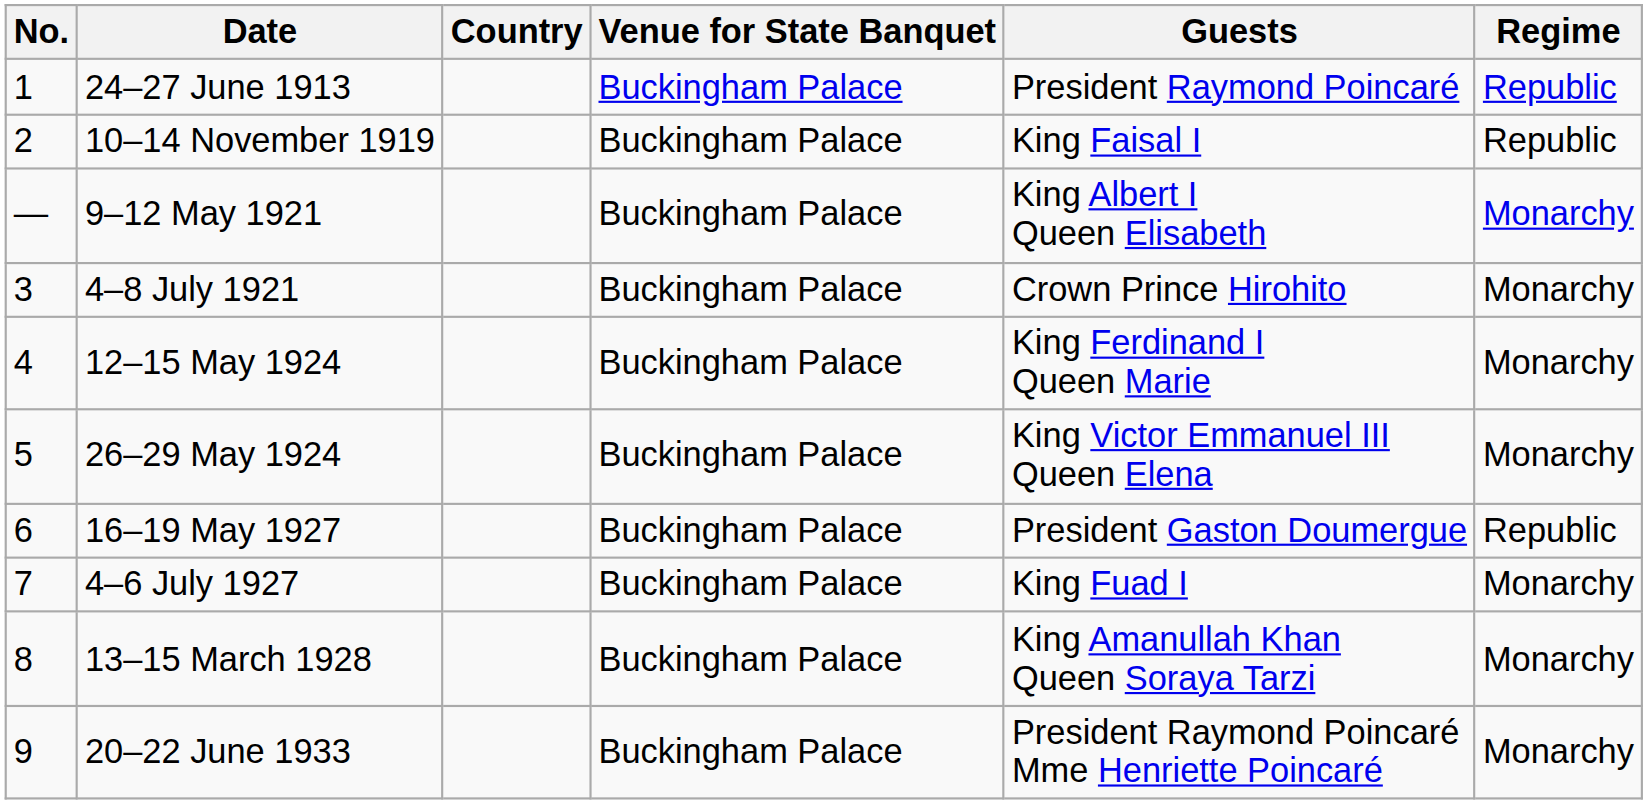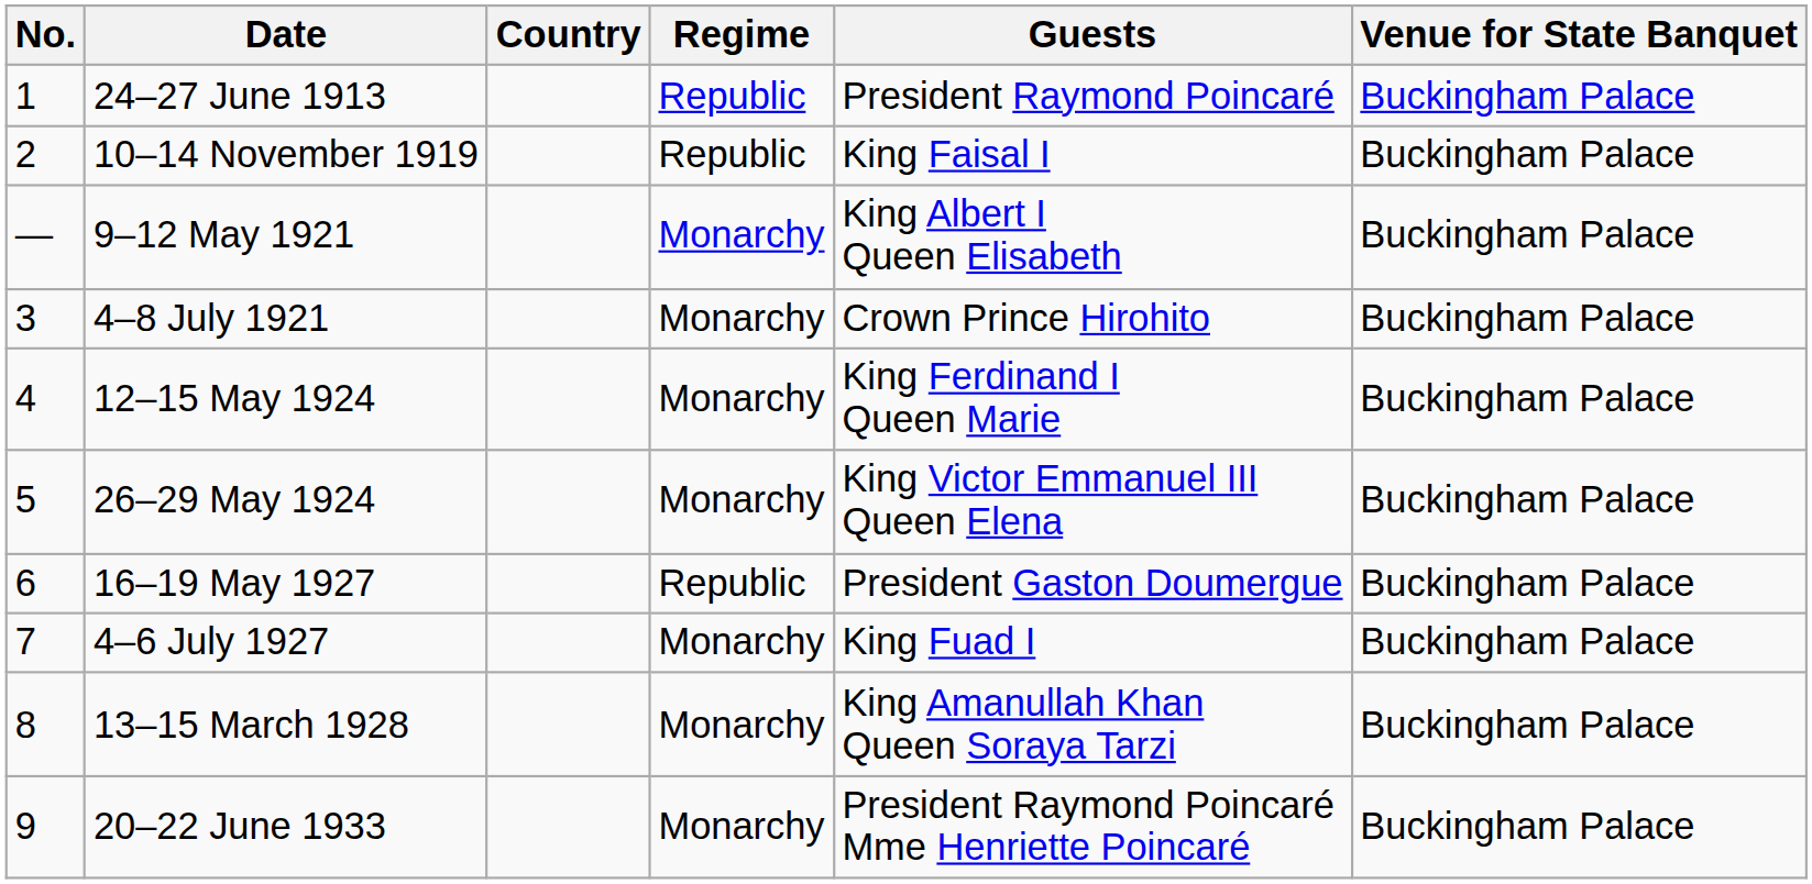columns swapped: Regime <-> Venue for State Banquet
